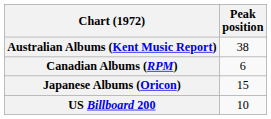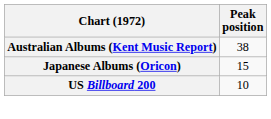- row: Canadian Albums (RPM) | 6
